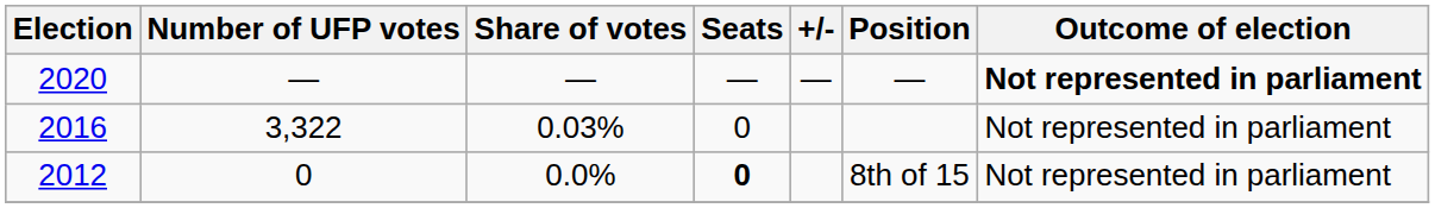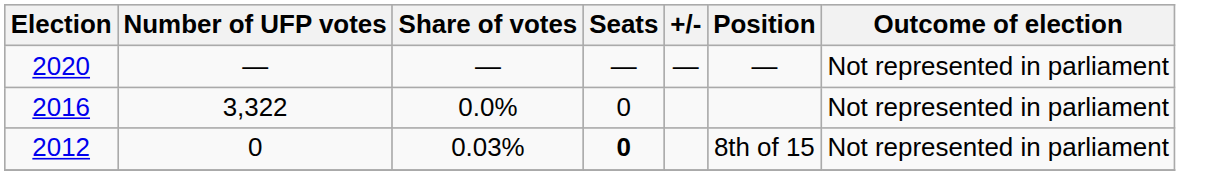2020 | Outcome of election: bold -> normal
2016 | Share of votes: 0.03% -> 0.0%
2012 | Share of votes: 0.0% -> 0.03%
